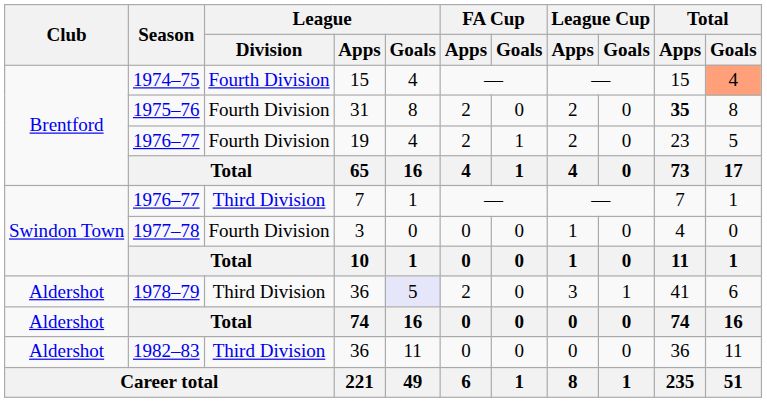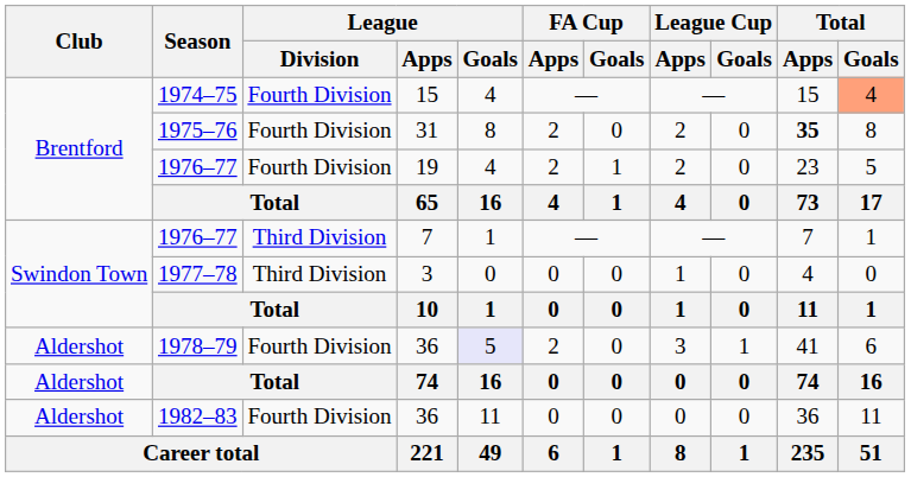1977–78 | League / Division: Fourth Division -> Third Division
1978–79 | League / Division: Third Division -> Fourth Division
1982–83 | League / Division: Third Division -> Fourth Division
